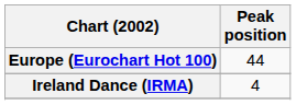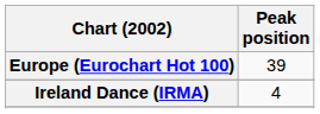Europe (Eurochart Hot 100) | Peak position: 44 -> 39
